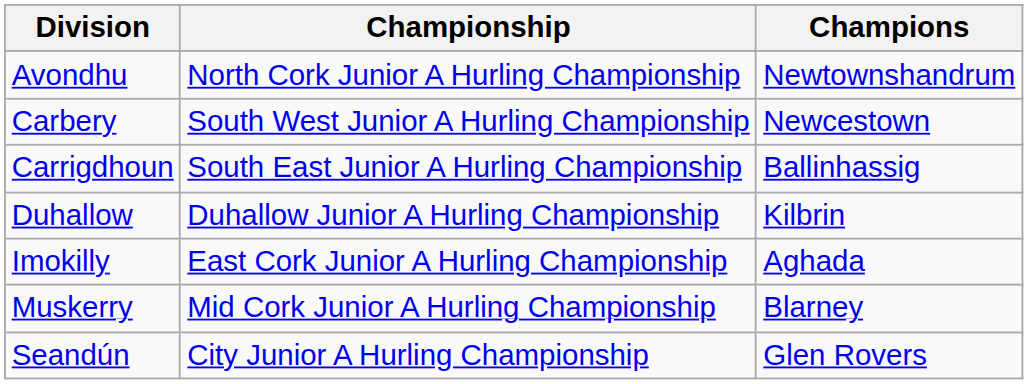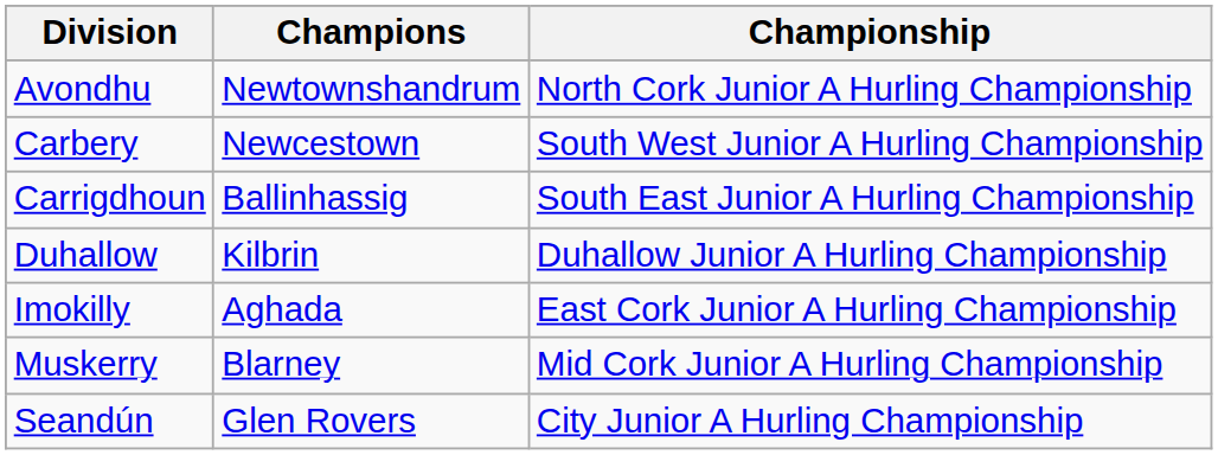columns swapped: Championship <-> Champions
